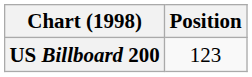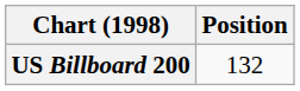US Billboard 200 | Position: 123 -> 132
